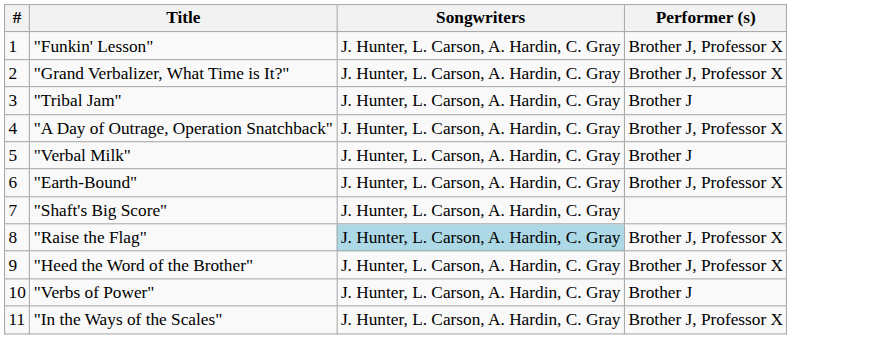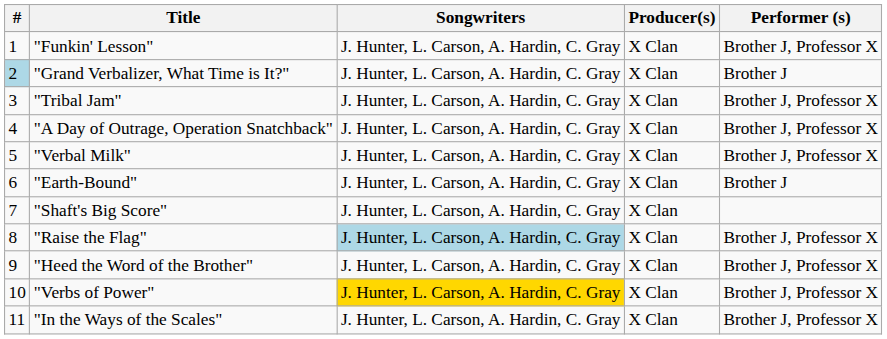+ column: Producer(s) | X Clan | X Clan | X Clan | X Clan | X Clan | X Clan | X Clan | X Clan | X Clan | X Clan | X Clan
"Grand Verbalizer, What Time is It?" | #: no background -> lightblue background
"Grand Verbalizer, What Time is It?" | Performer (s): Brother J, Professor X -> Brother J
"Tribal Jam" | Performer (s): Brother J -> Brother J, Professor X
"Verbal Milk" | Performer (s): Brother J -> Brother J, Professor X
"Earth-Bound" | Performer (s): Brother J, Professor X -> Brother J
"Verbs of Power" | Songwriters: no background -> gold background
"Verbs of Power" | Performer (s): Brother J -> Brother J, Professor X
